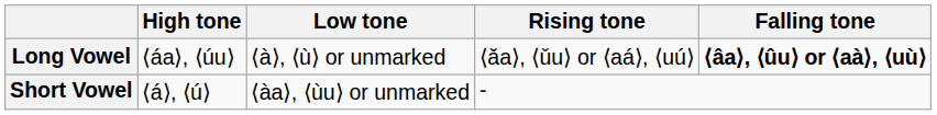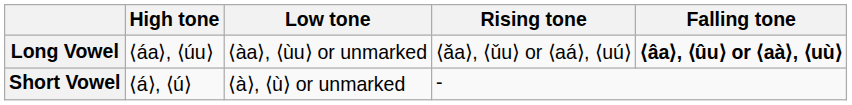Long Vowel | Low tone: ⟨à⟩, ⟨ù⟩ or unmarked -> ⟨àa⟩, ⟨ùu⟩ or unmarked
Short Vowel | Low tone: ⟨àa⟩, ⟨ùu⟩ or unmarked -> ⟨à⟩, ⟨ù⟩ or unmarked
